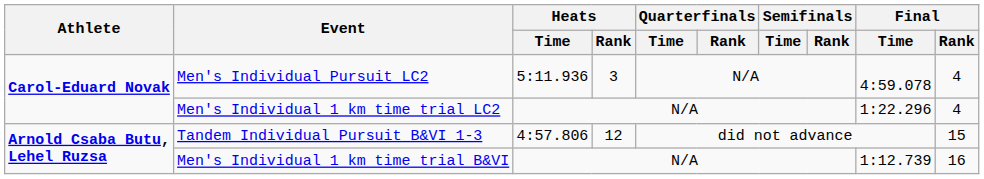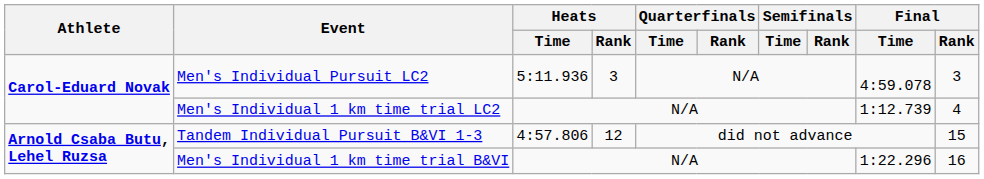Men's Individual Pursuit LC2 | Final / Rank: 4 -> 3
Men's Individual 1 km time trial LC2 | Final / Time: 1:22.296 -> 1:12.739
Men's Individual 1 km time trial B&VI | Final / Time: 1:12.739 -> 1:22.296
